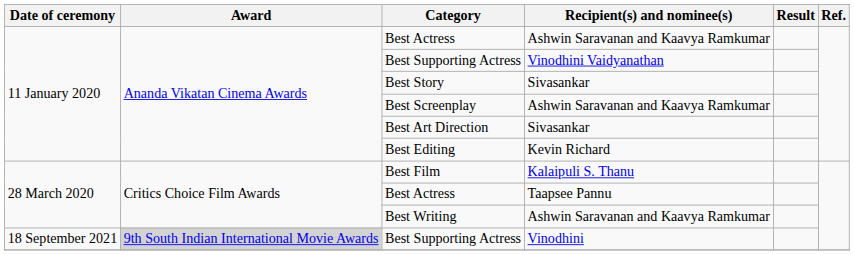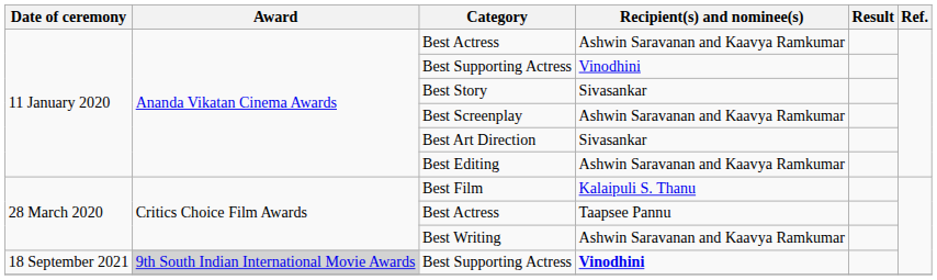11 January 2020 / Best Supporting Actress | Recipient(s) and nominee(s): Vinodhini Vaidyanathan -> Vinodhini
Best Editing | Recipient(s) and nominee(s): Kevin Richard -> Ashwin Saravanan and Kaavya Ramkumar
18 September 2021 / Best Supporting Actress | Recipient(s) and nominee(s): normal -> bold
